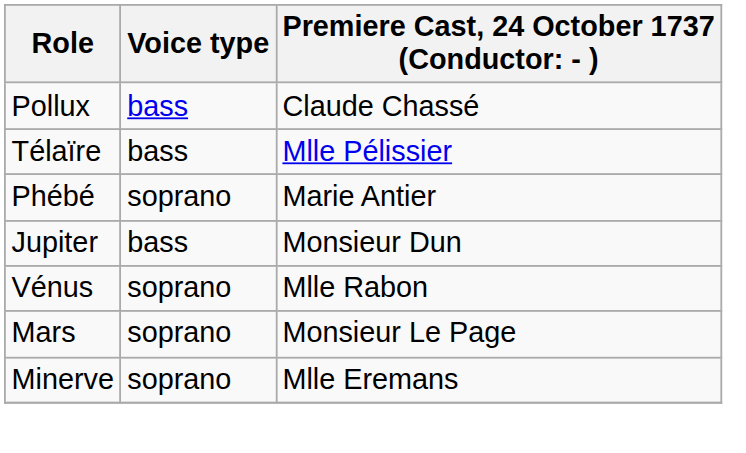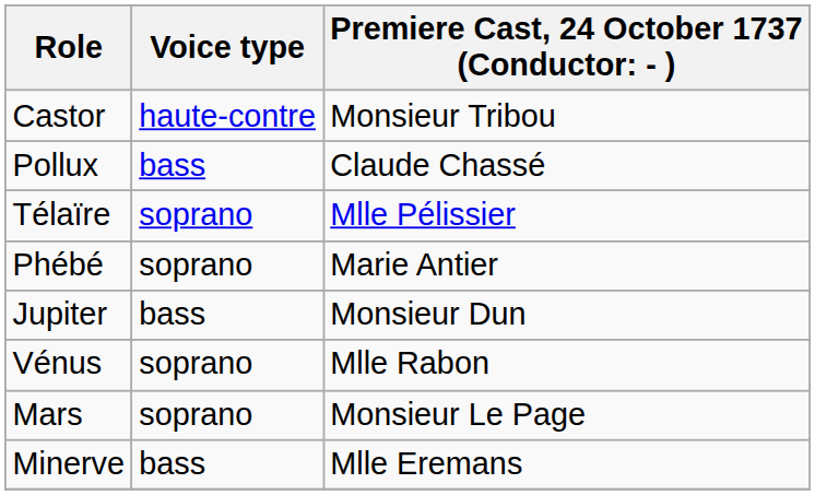+ row: Castor | haute-contre | Monsieur Tribou
Télaïre | Voice type: bass -> soprano
Minerve | Voice type: soprano -> bass
